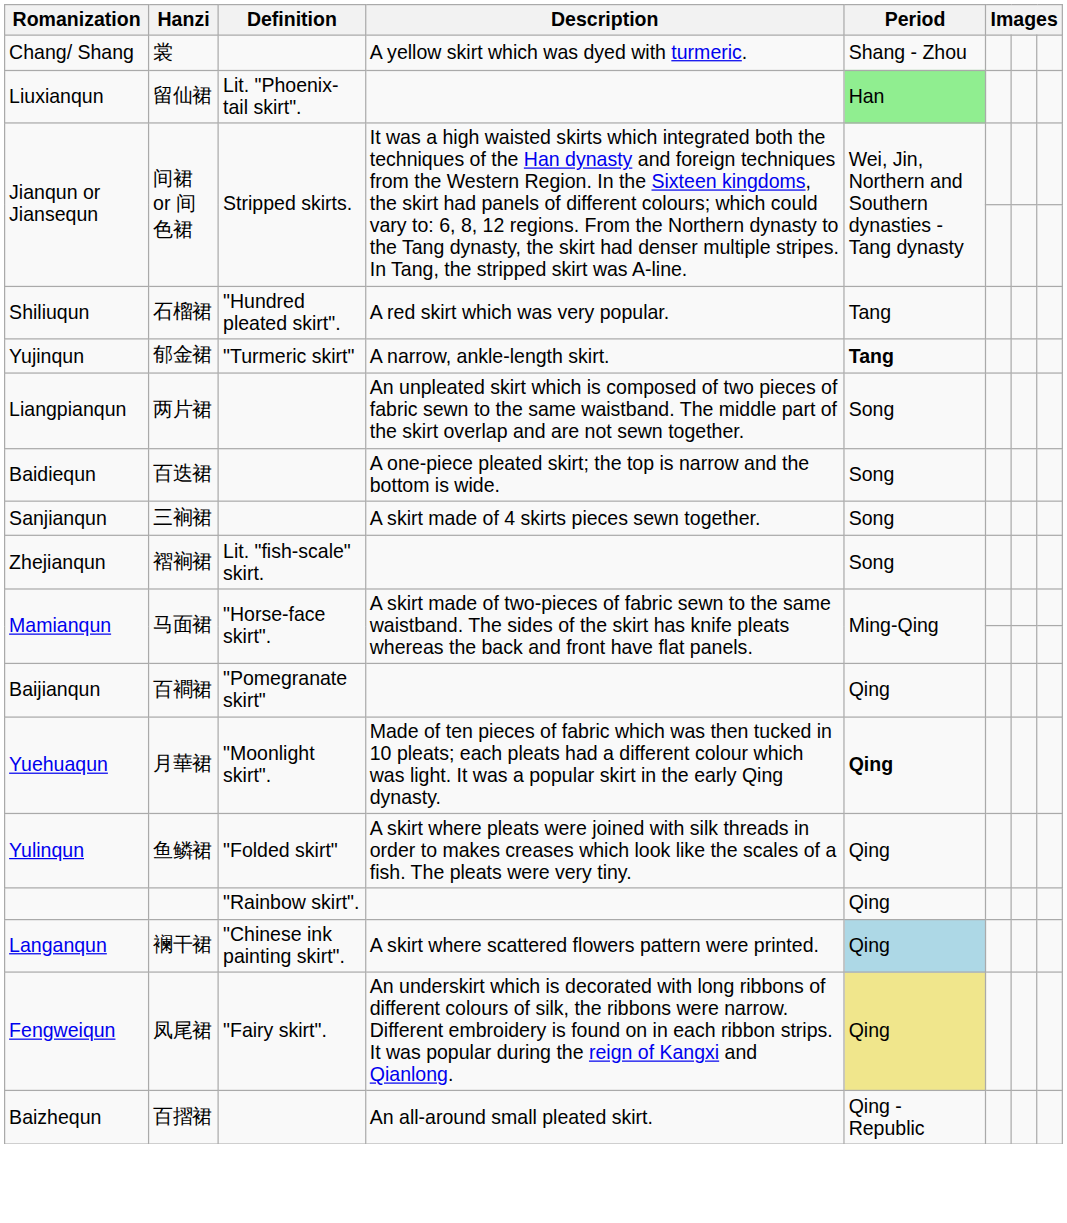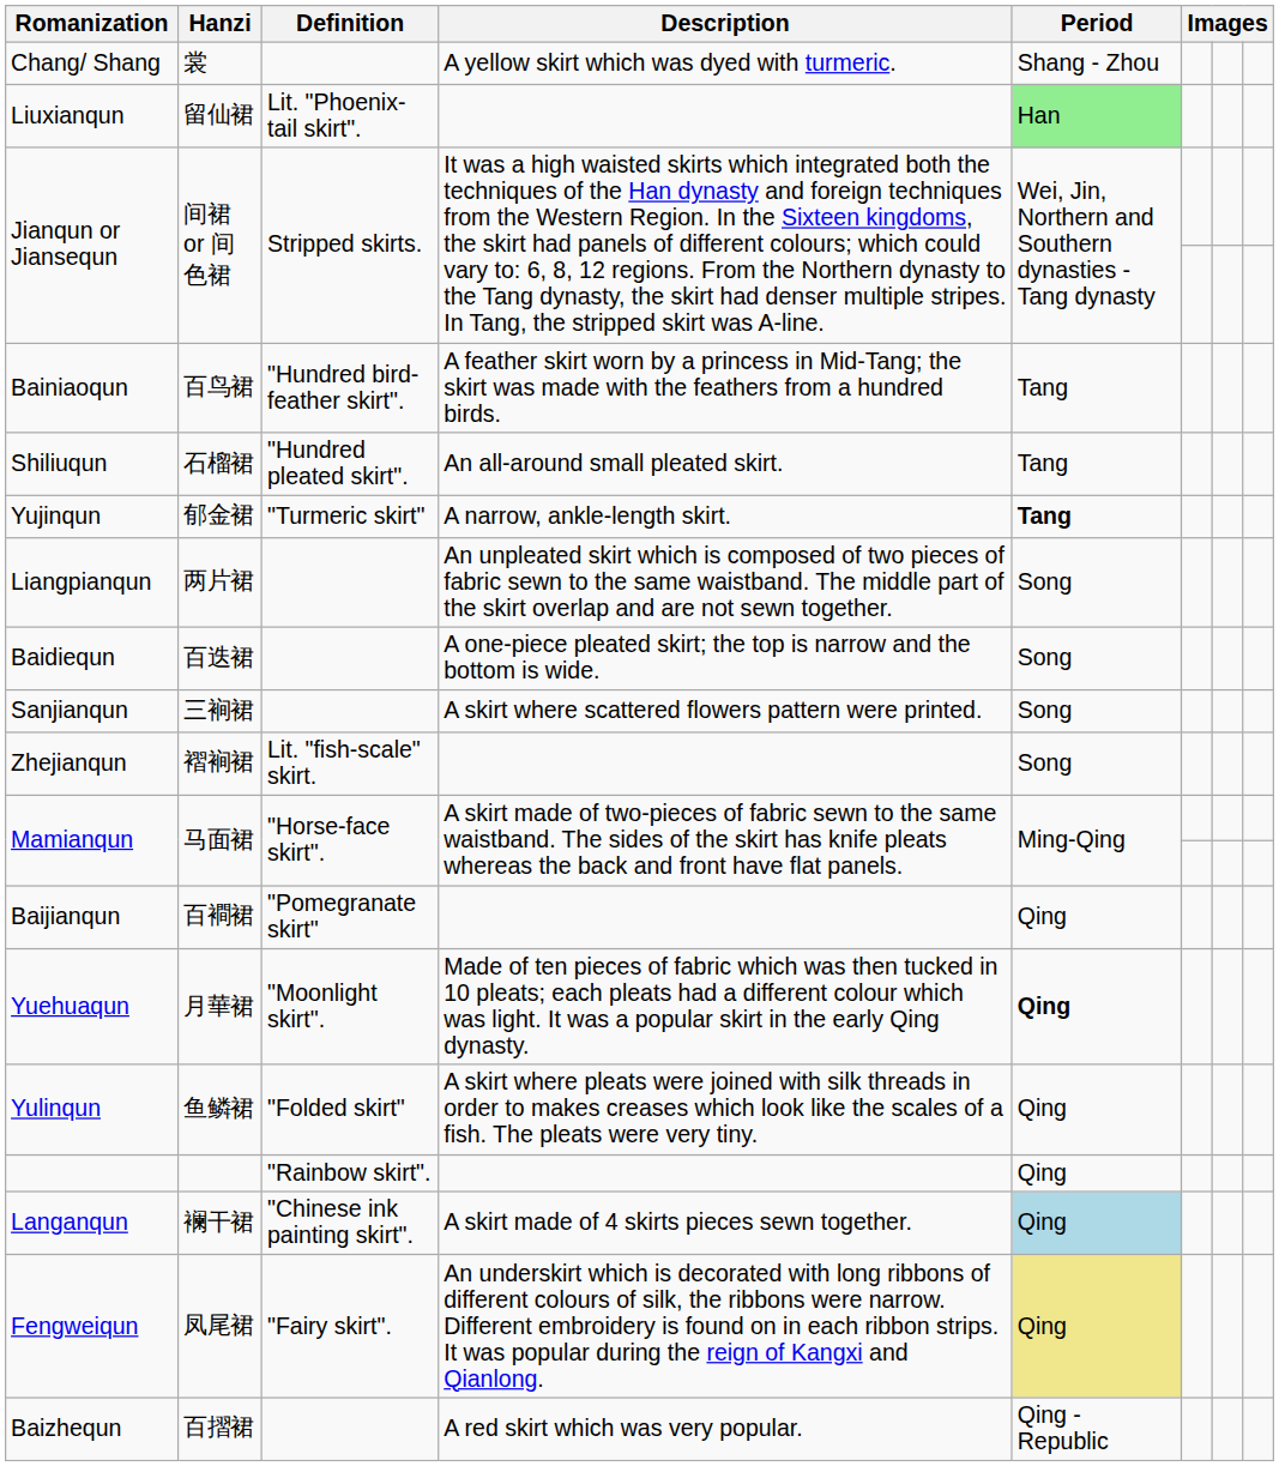+ row: Bainiaoqun | 百鸟裙 | "Hundred bird-feather skirt". | A feather skirt worn by a princess in Mid-Tang; the skirt was made with the feathers from a hundred birds. | Tang
Shiliuqun | Description: A red skirt which was very popular. -> An all-around small pleated skirt.
Sanjianqun | Description: A skirt made of 4 skirts pieces sewn together. -> A skirt where scattered flowers pattern were printed.
Langanqun | Description: A skirt where scattered flowers pattern were printed. -> A skirt made of 4 skirts pieces sewn together.
Baizhequn | Description: An all-around small pleated skirt. -> A red skirt which was very popular.
